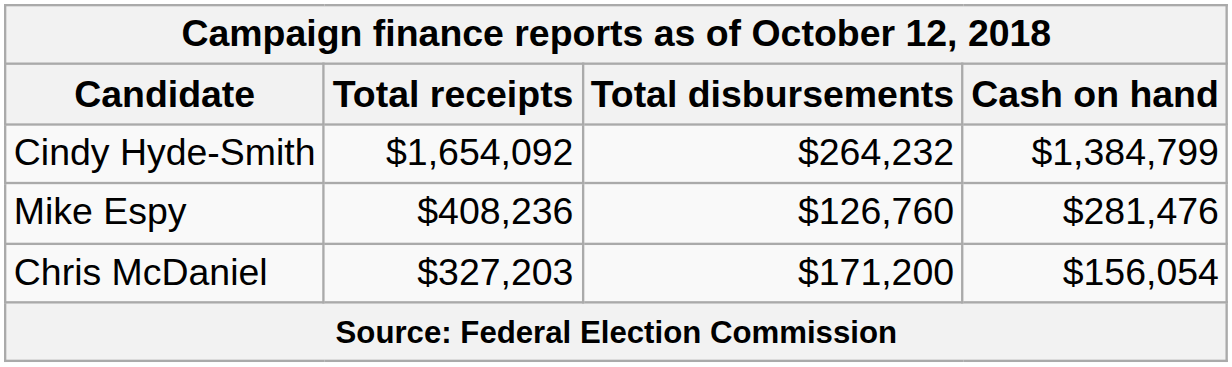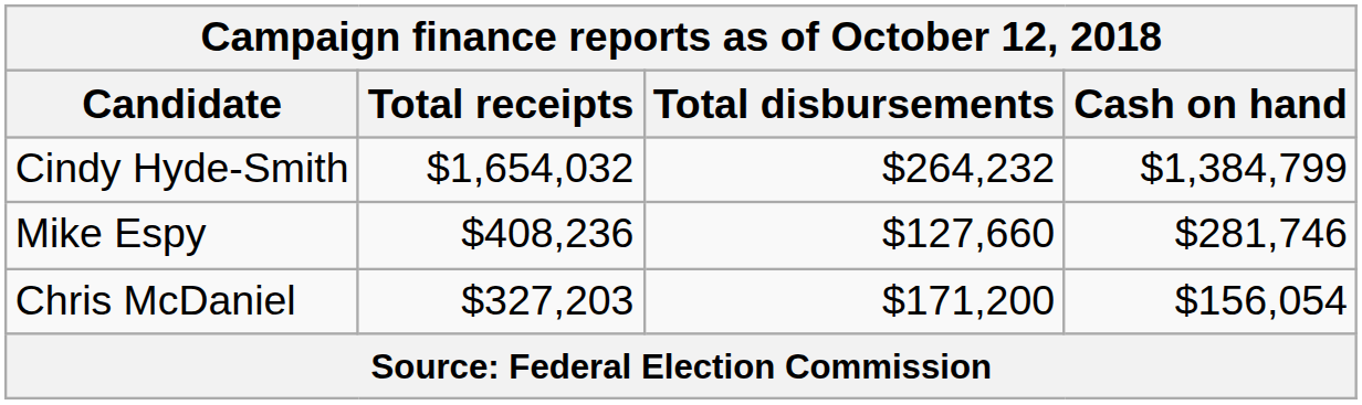Cindy Hyde-Smith | Total receipts: $1,654,092 -> $1,654,032
Mike Espy | Total disbursements: $126,760 -> $127,660
Mike Espy | Cash on hand: $281,476 -> $281,746
